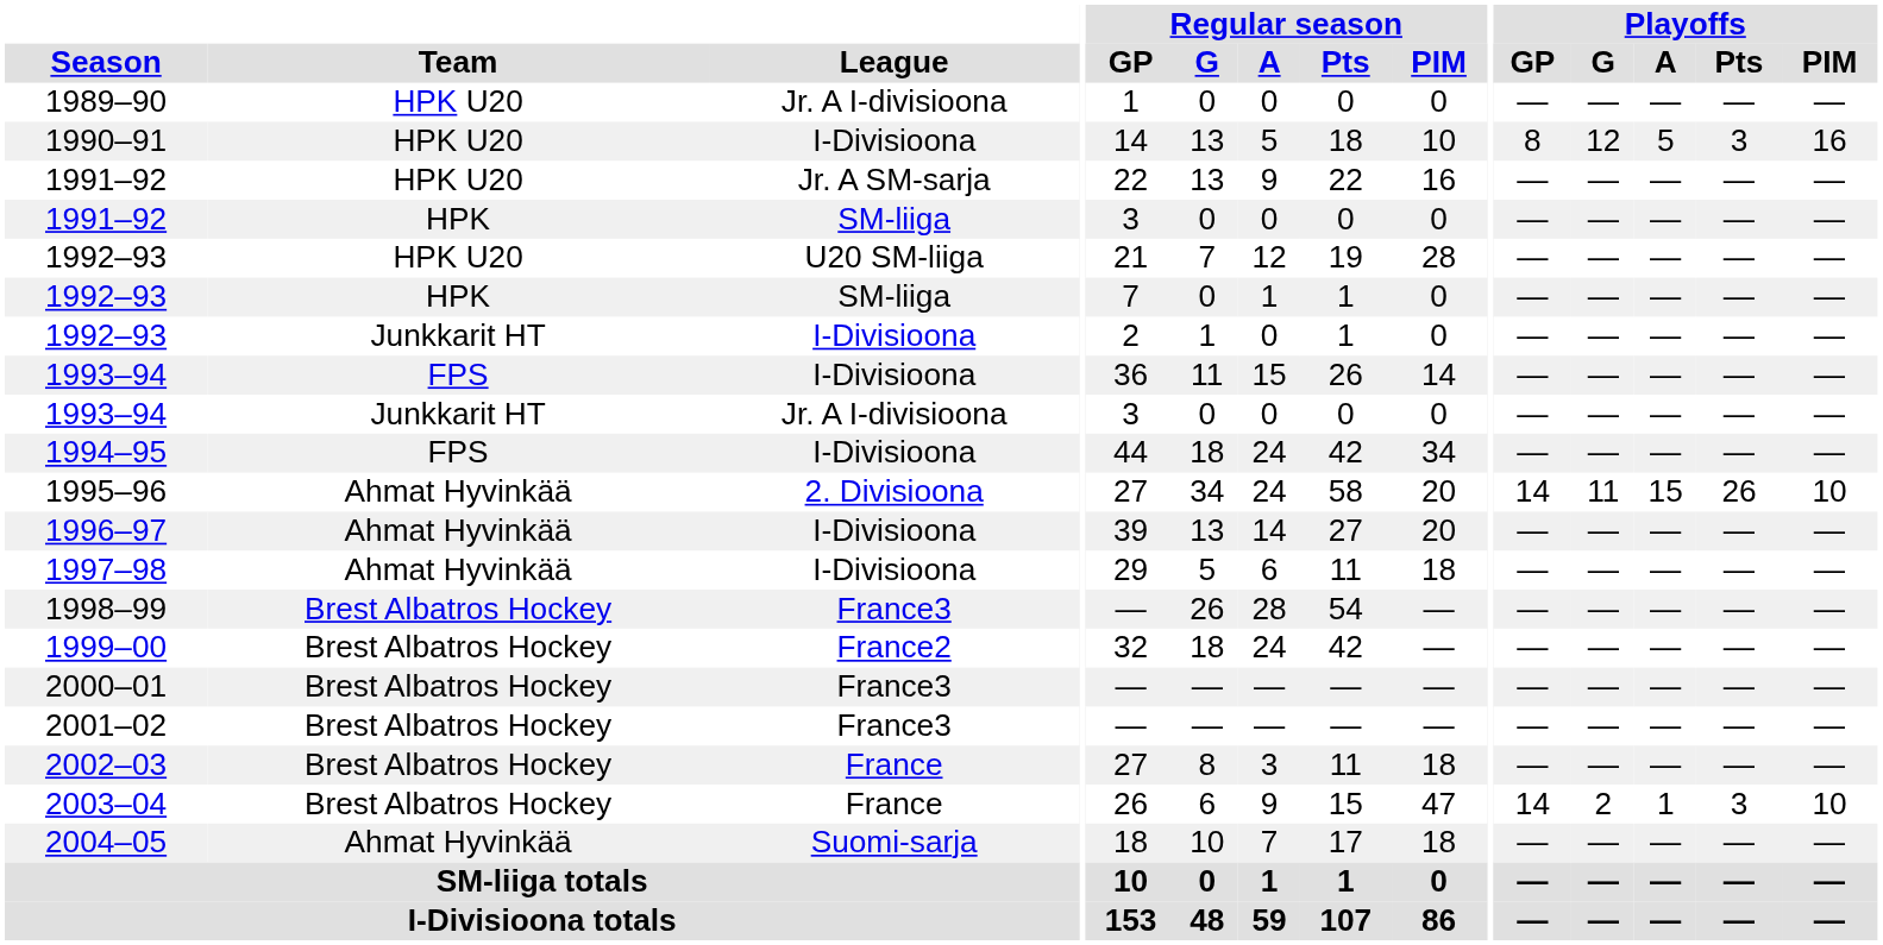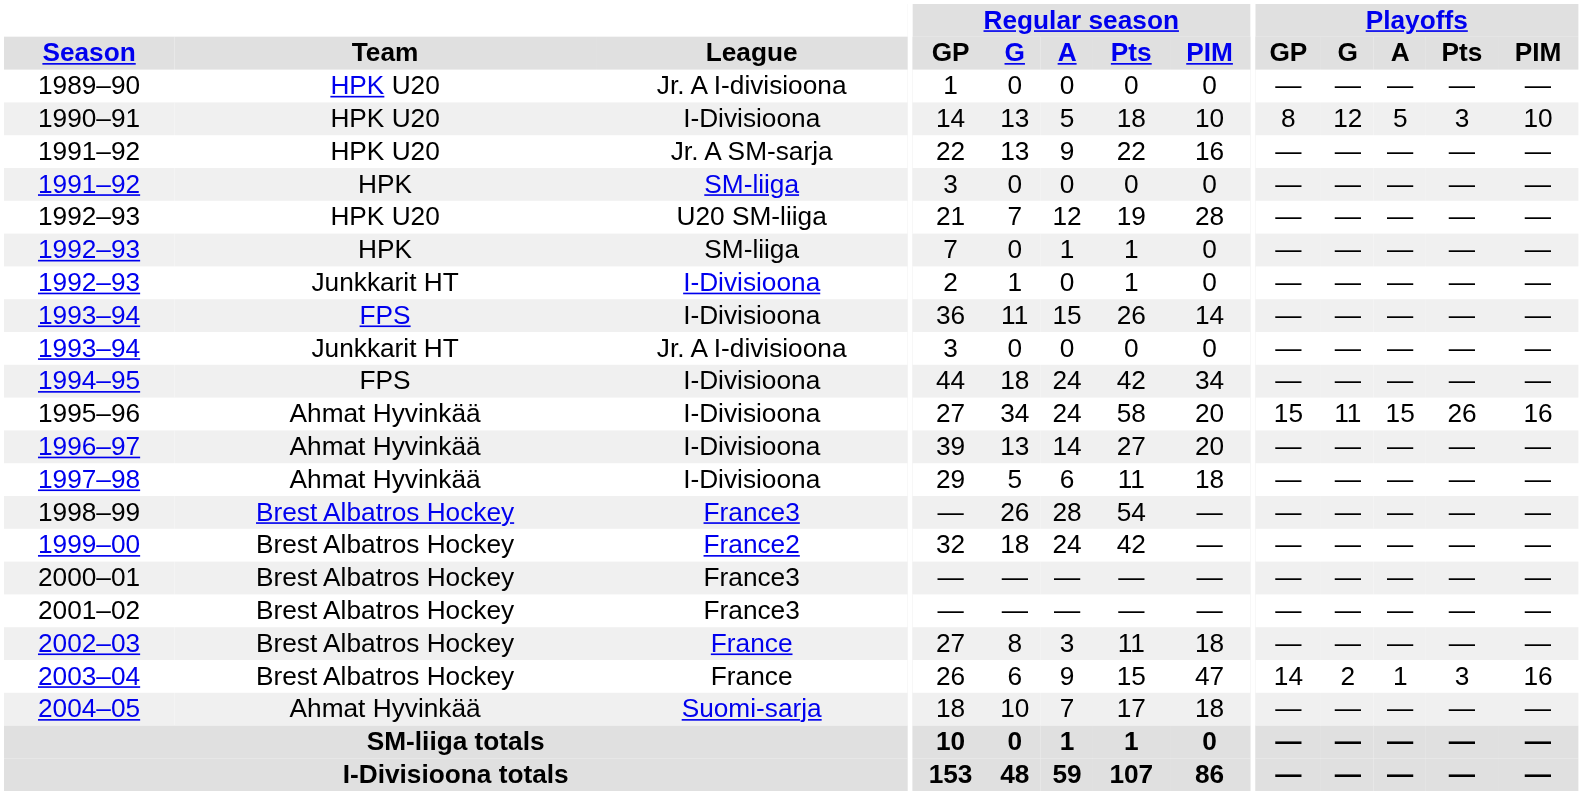1990–91 | Playoffs / PIM: 16 -> 10
1995–96 | League: 2. Divisioona -> I-Divisioona
1995–96 | Playoffs / GP: 14 -> 15
1995–96 | Playoffs / PIM: 10 -> 16
2003–04 | Playoffs / PIM: 10 -> 16
